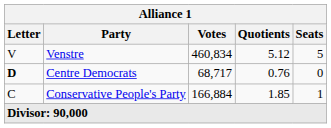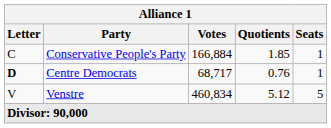rows swapped: Conservative People's Party <-> Venstre
Centre Democrats | Seats: 0 -> 1
